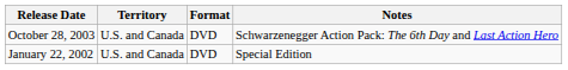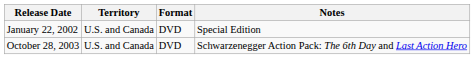rows swapped: January 22, 2002 <-> October 28, 2003
